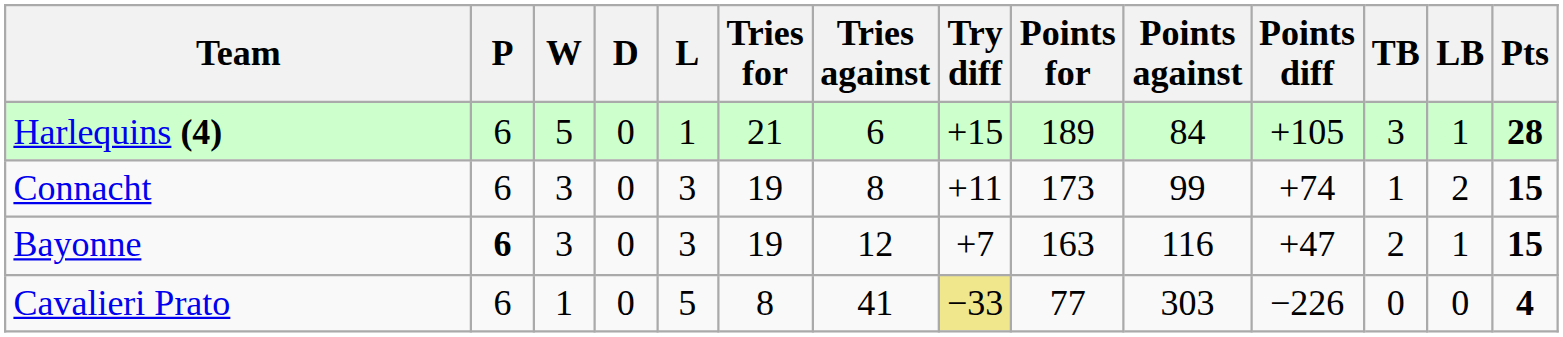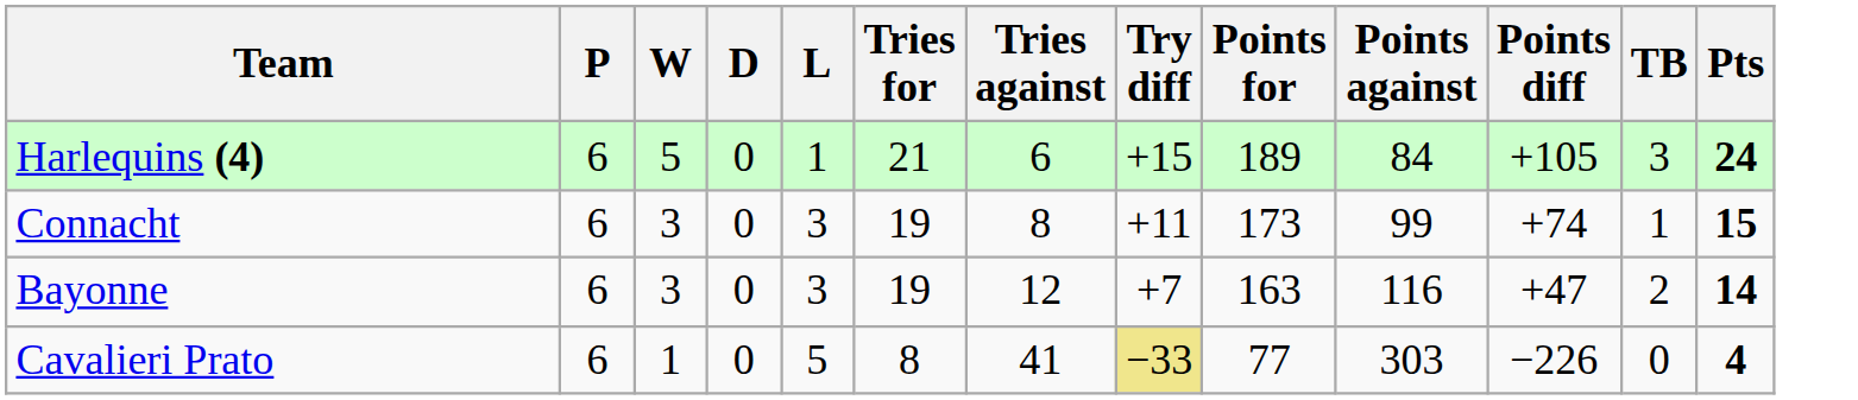- column: LB | 1 | 2 | 1 | 0
Harlequins (4) | Pts: 28 -> 24
Bayonne | P: bold -> normal
Bayonne | Pts: 15 -> 14
